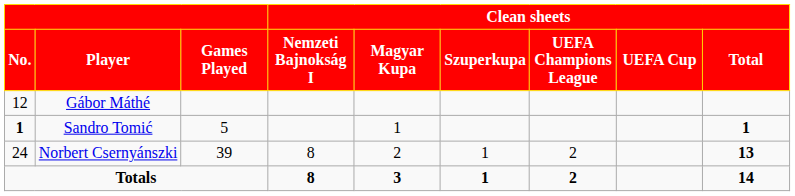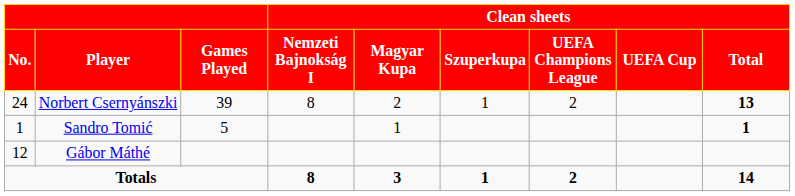rows swapped: Norbert Csernyánszki <-> Gábor Máthé
Sandro Tomić | No.: bold -> normal
